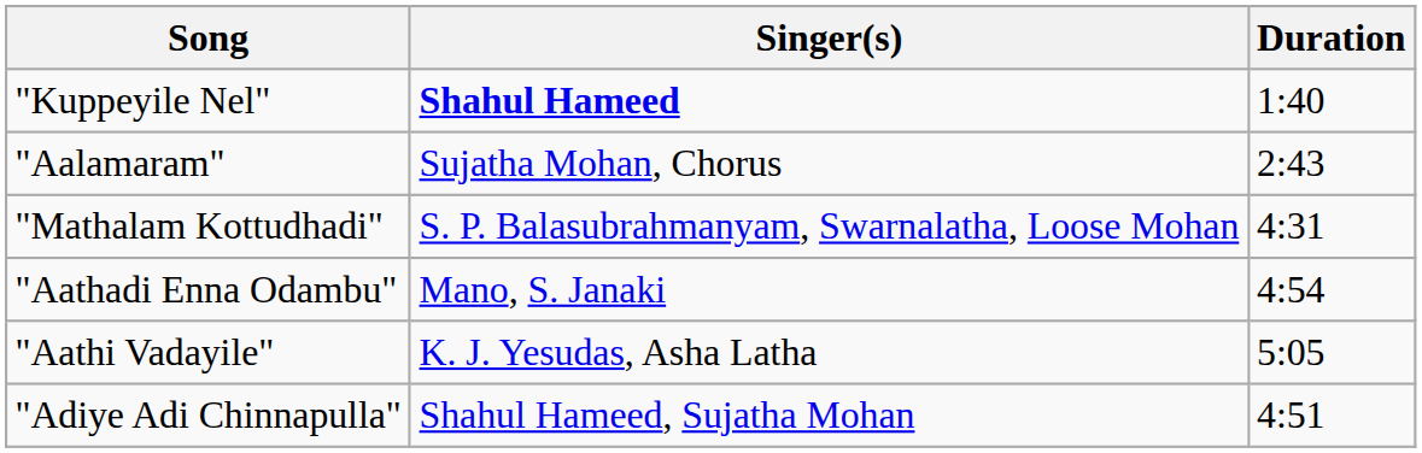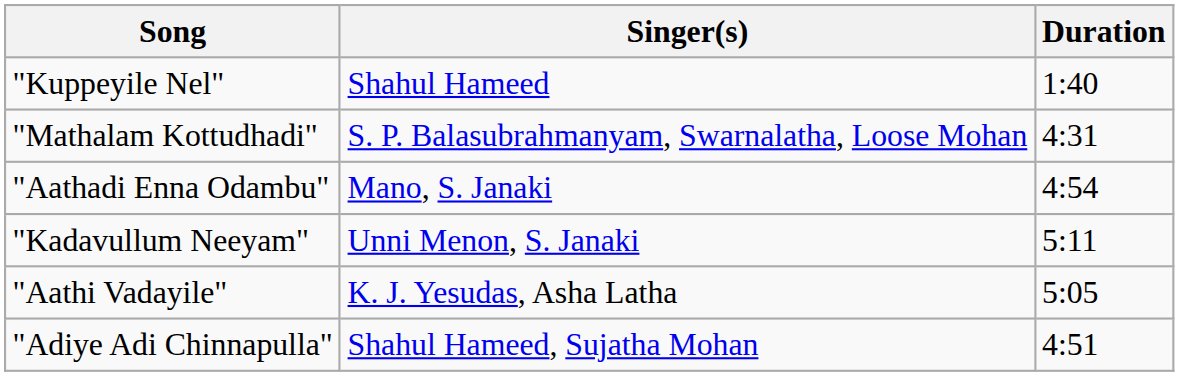"Kuppeyile Nel" | Singer(s): bold -> normal
- row: "Aalamaram" | Sujatha Mohan, Chorus | 2:43
+ row: "Kadavullum Neeyam" | Unni Menon, S. Janaki | 5:11
